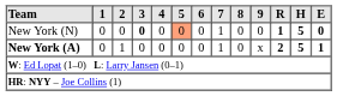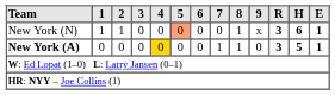New York (N) | 1: 0 -> 1
New York (N) | 2: 0 -> 1
New York (N) | 3: bold -> normal
New York (N) | 7: 1 -> 0
New York (N) | 8: 0 -> 1
New York (N) | 9: 0 -> x
New York (N) | R: 1 -> 3
New York (N) | H: 5 -> 6
New York (N) | E: 0 -> 1
New York (A) | 2: 1 -> 0
New York (A) | 4: no background -> gold background
New York (A) | 8: 0 -> 1
New York (A) | 9: x -> 0
New York (A) | R: 2 -> 3
